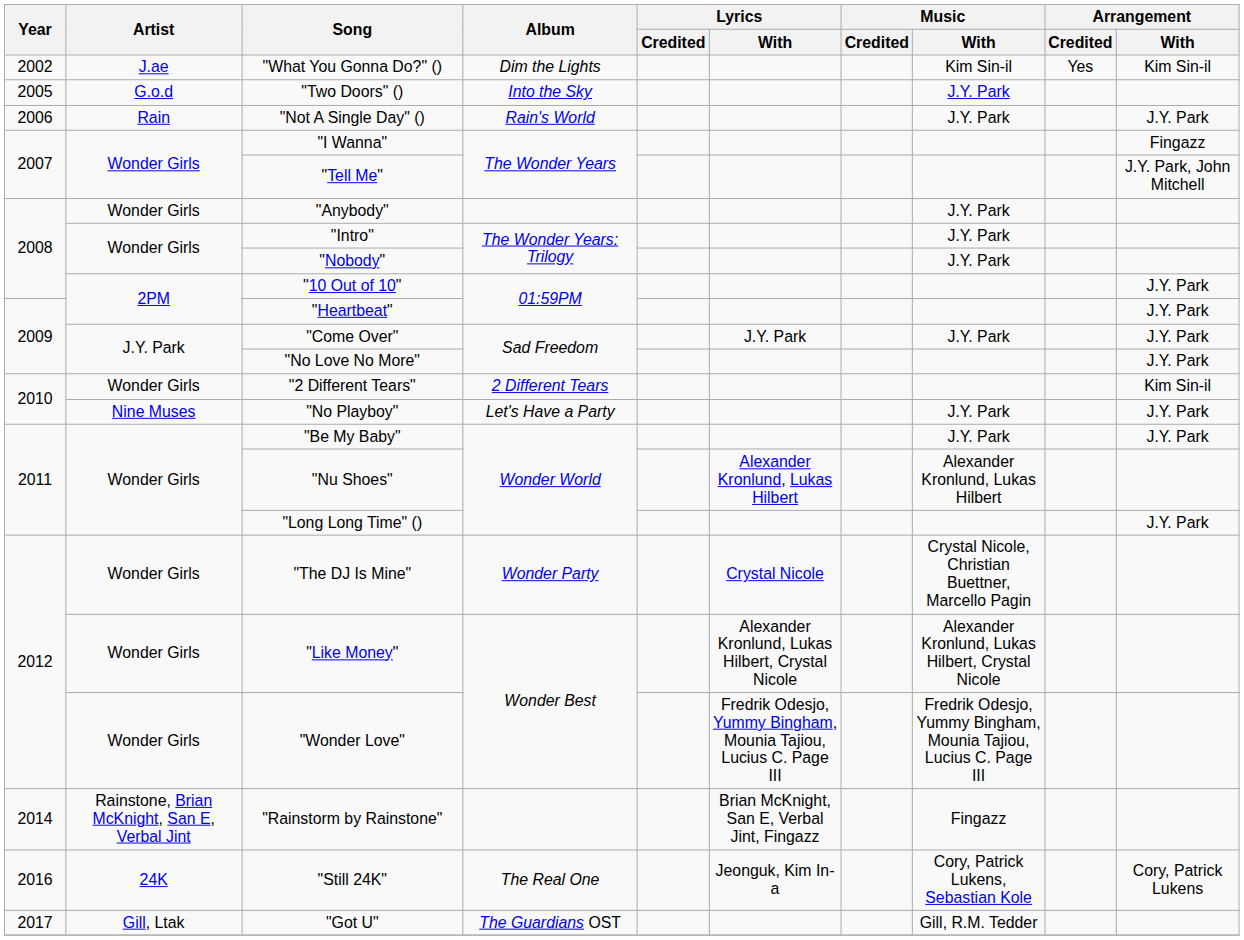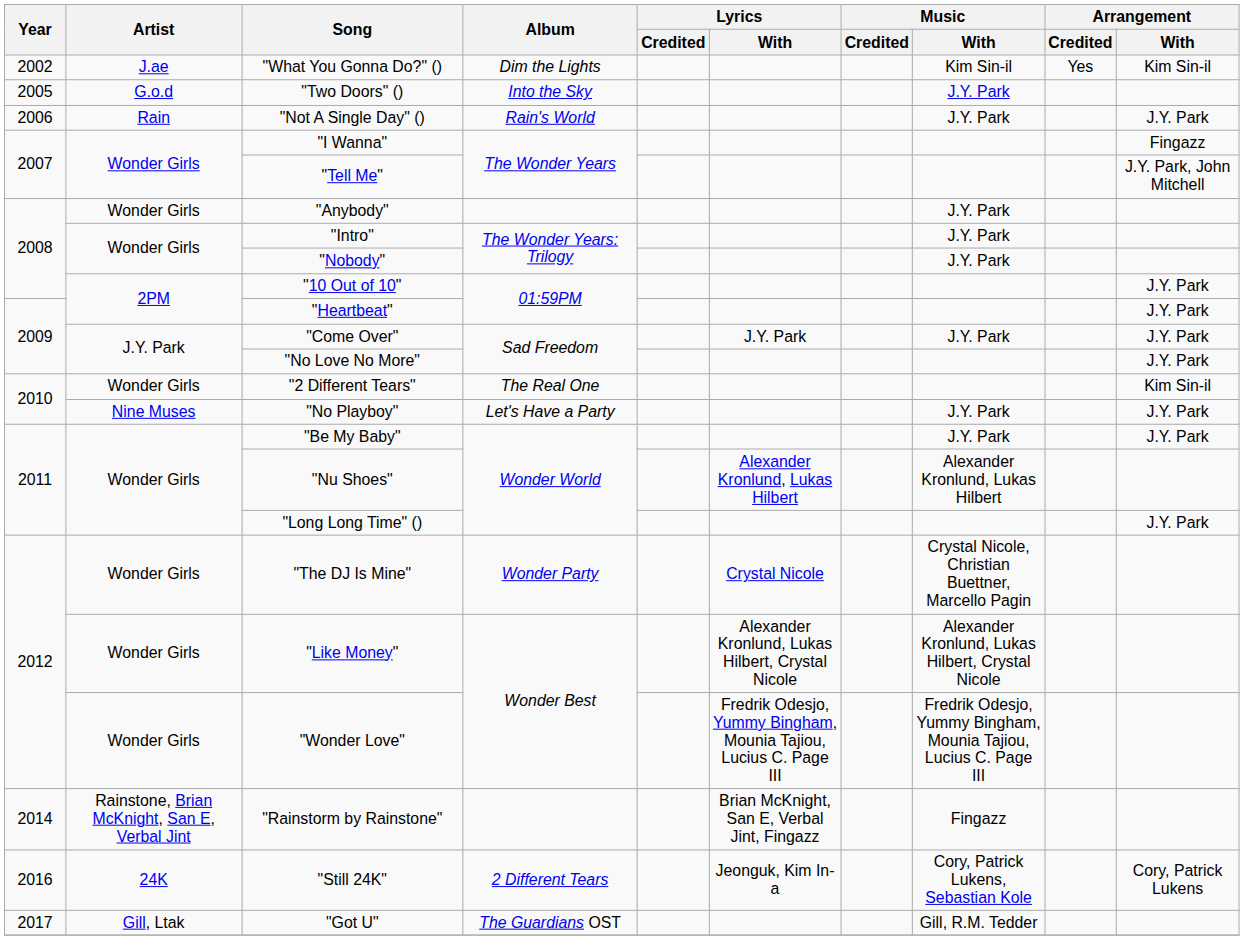"2 Different Tears" | Album: 2 Different Tears -> The Real One
"Still 24K" | Album: The Real One -> 2 Different Tears
